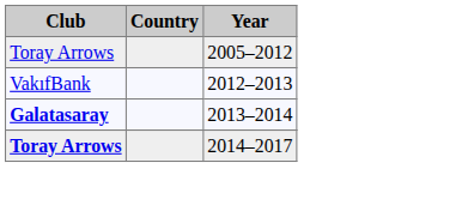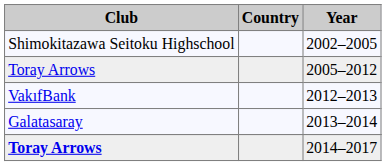+ row: Shimokitazawa Seitoku Highschool | 2002–2005
2013–2014 | Club: bold -> normal
